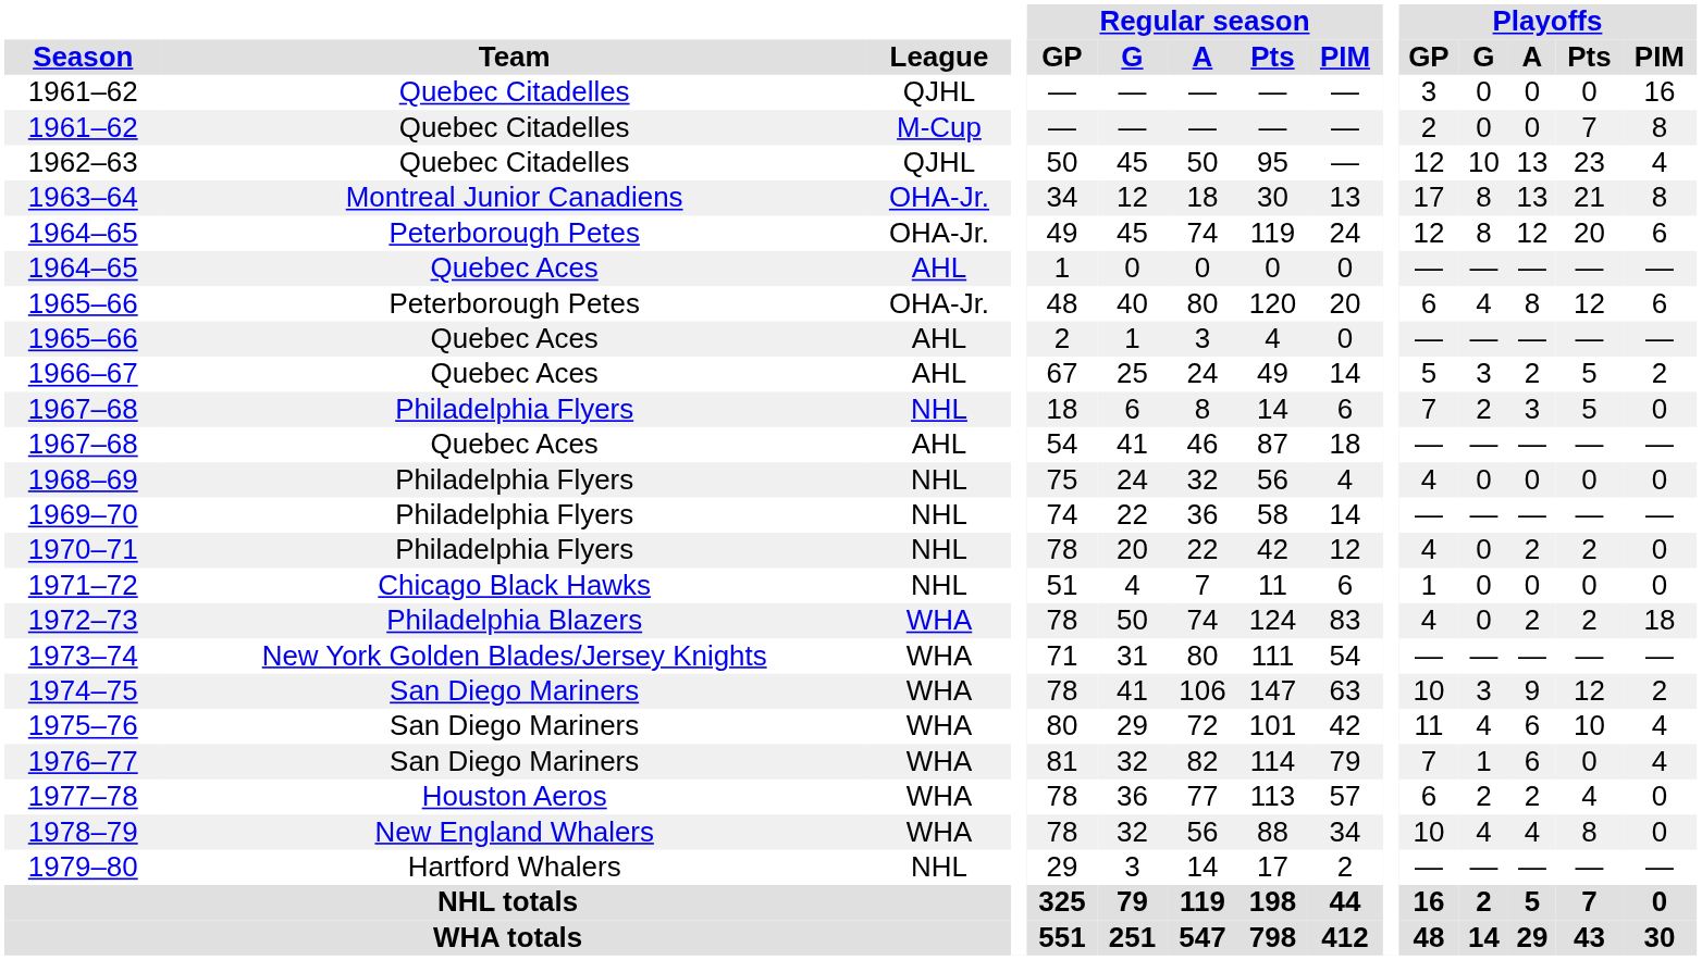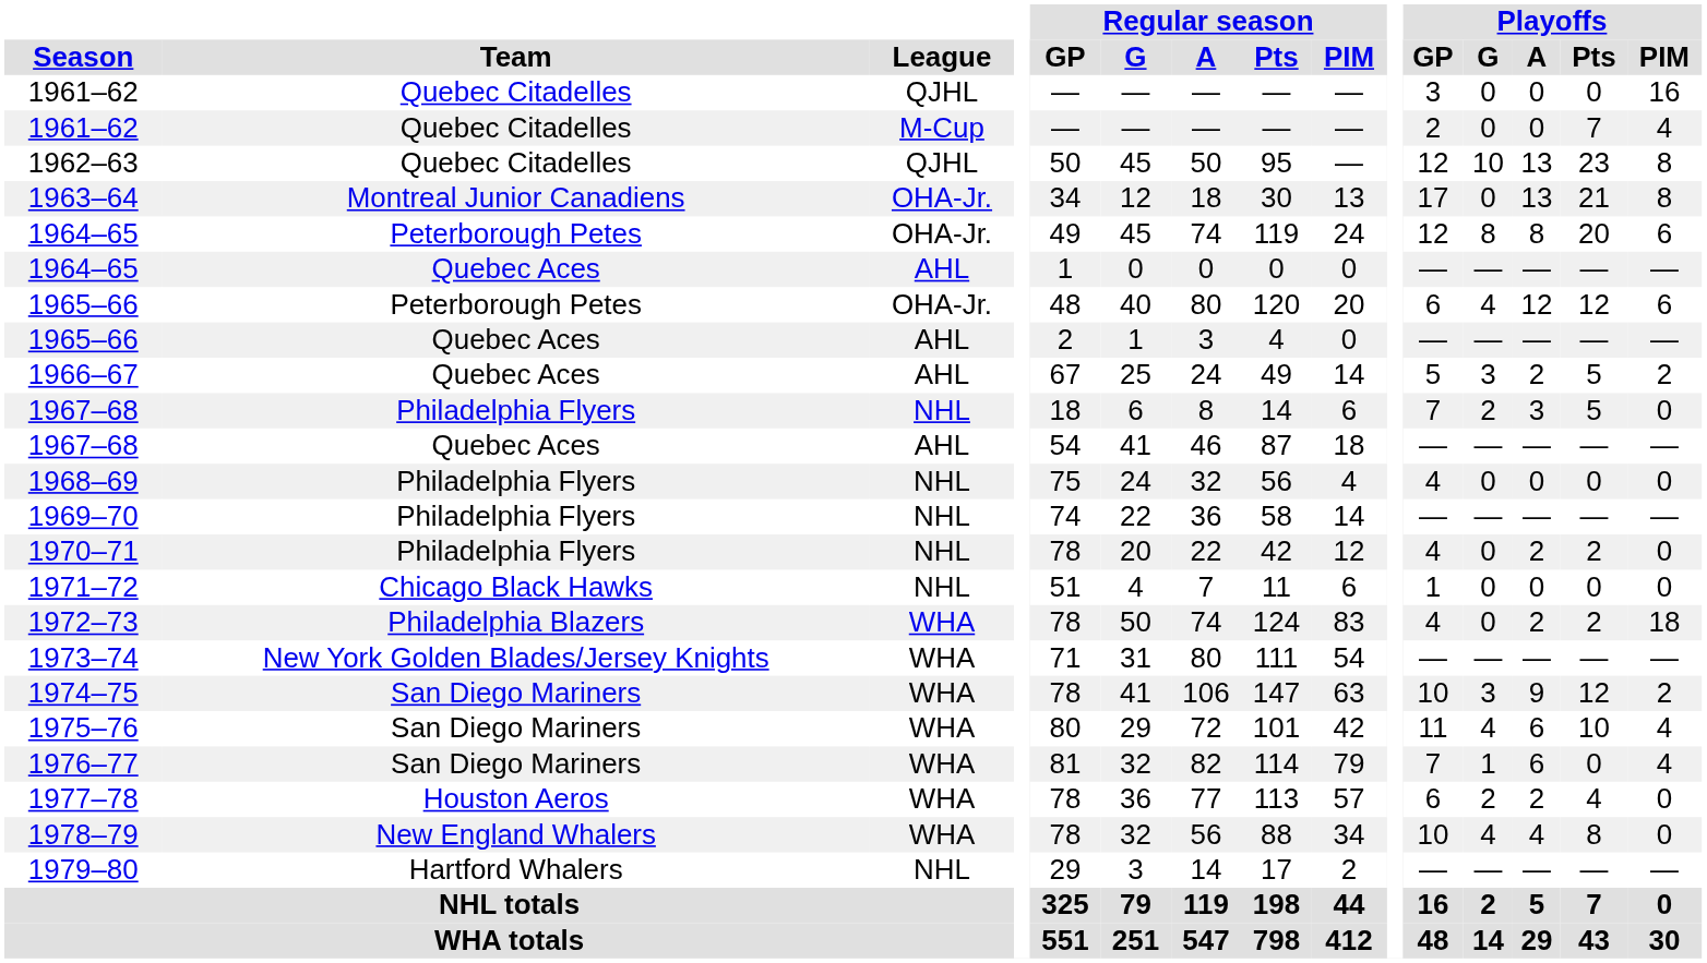1961–62 / M-Cup | Playoffs / PIM: 8 -> 4
1962–63 | Playoffs / PIM: 4 -> 8
1963–64 | Playoffs / G: 8 -> 0
1964–65 / OHA-Jr. | Playoffs / A: 12 -> 8
1965–66 / OHA-Jr. | Playoffs / A: 8 -> 12
